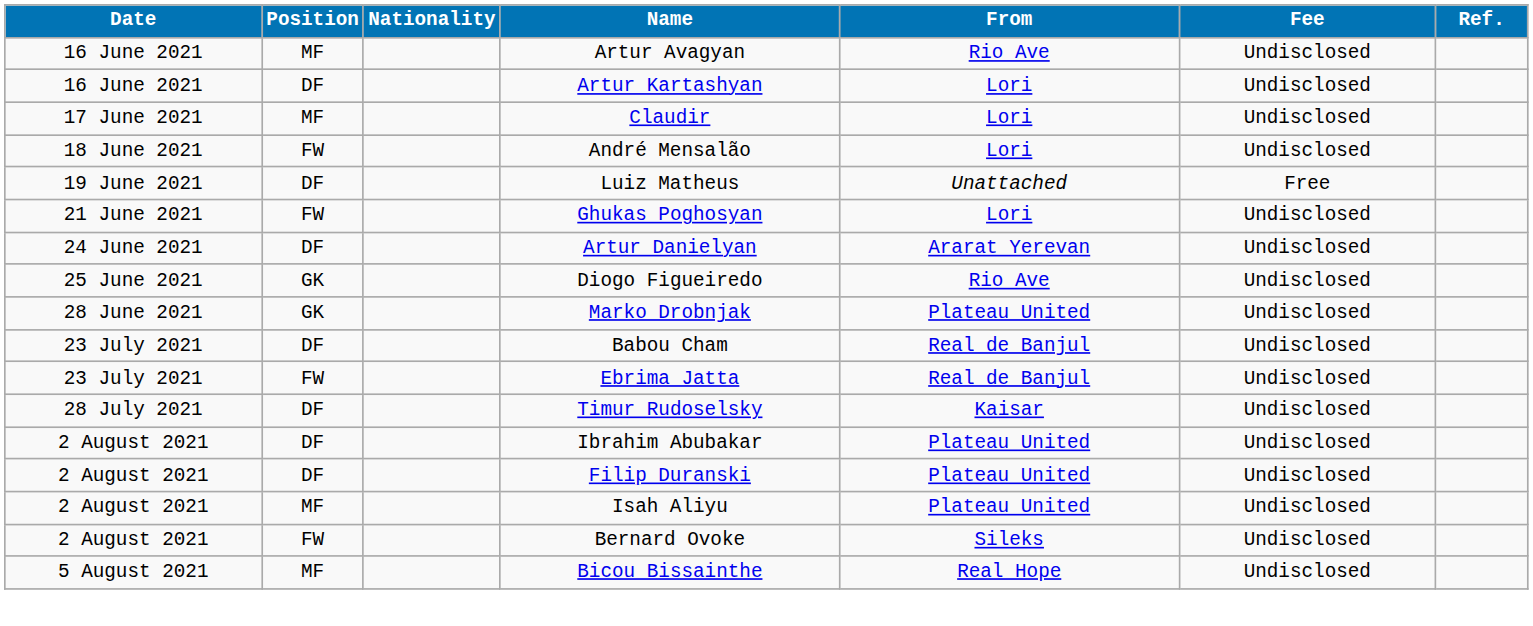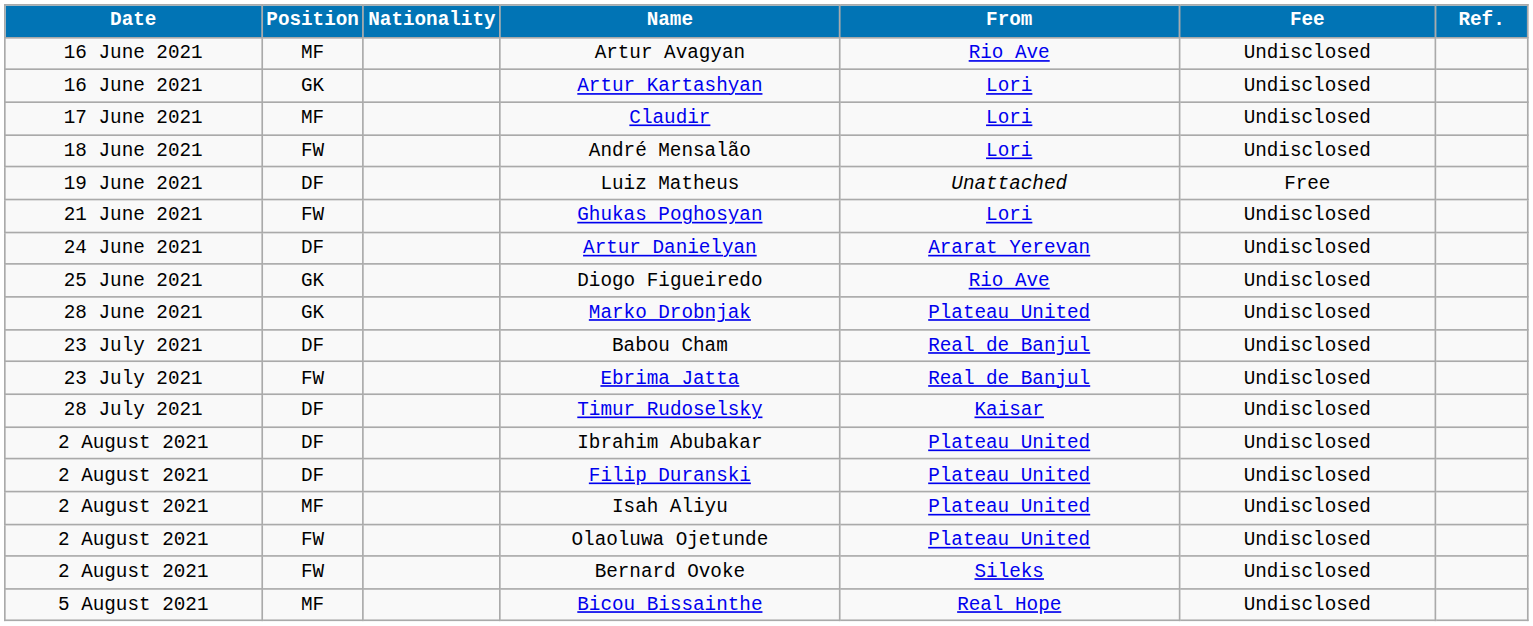Artur Kartashyan | Position: DF -> GK
+ row: 2 August 2021 | FW | Olaoluwa Ojetunde | Plateau United | Undisclosed
